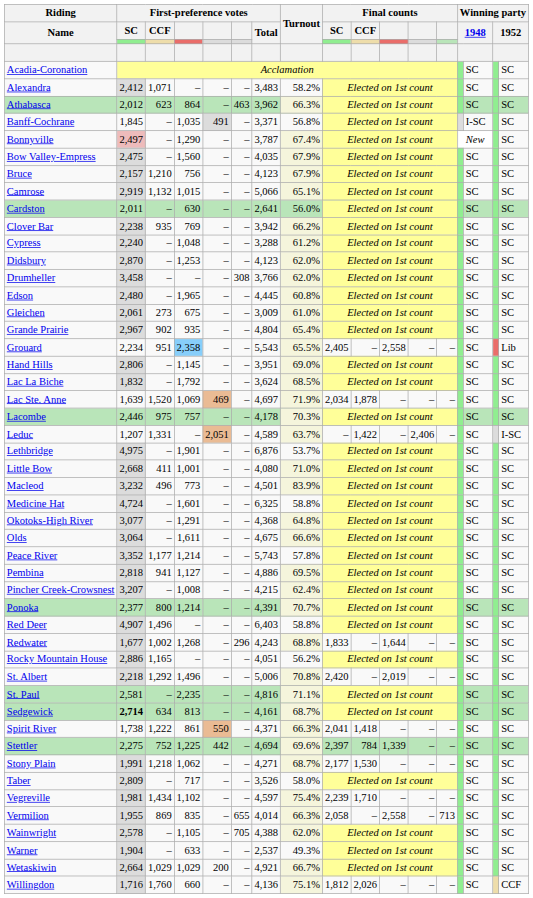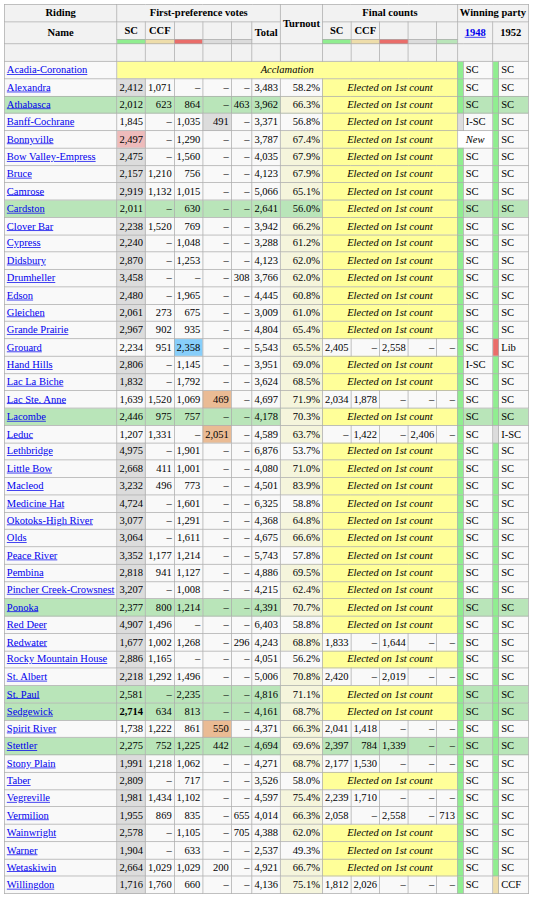Clover Bar | First-preference votes / CCF: 935 -> 1,520
Hand Hills | column 15: SC -> I-SC
